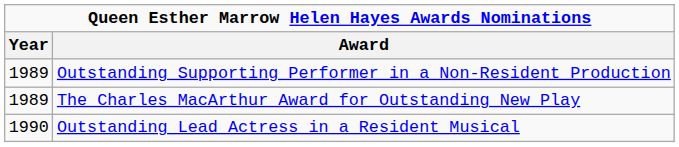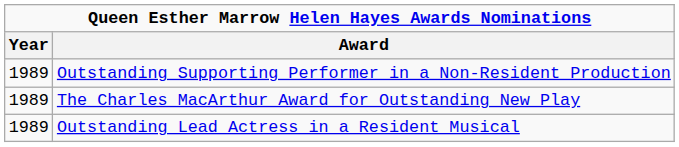Outstanding Lead Actress in a Resident Musical | Year: 1990 -> 1989
